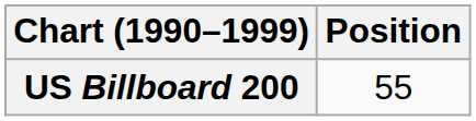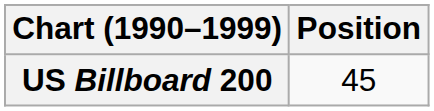US Billboard 200 | Position: 55 -> 45
